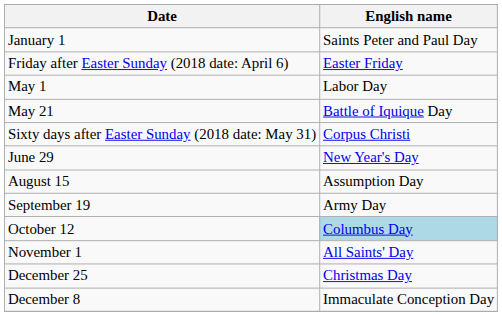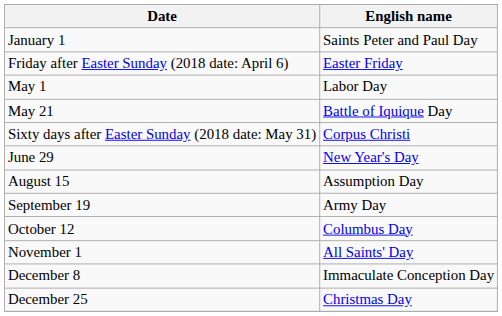October 12 | English name: lightblue background -> no background
rows swapped: December 8 <-> December 25
